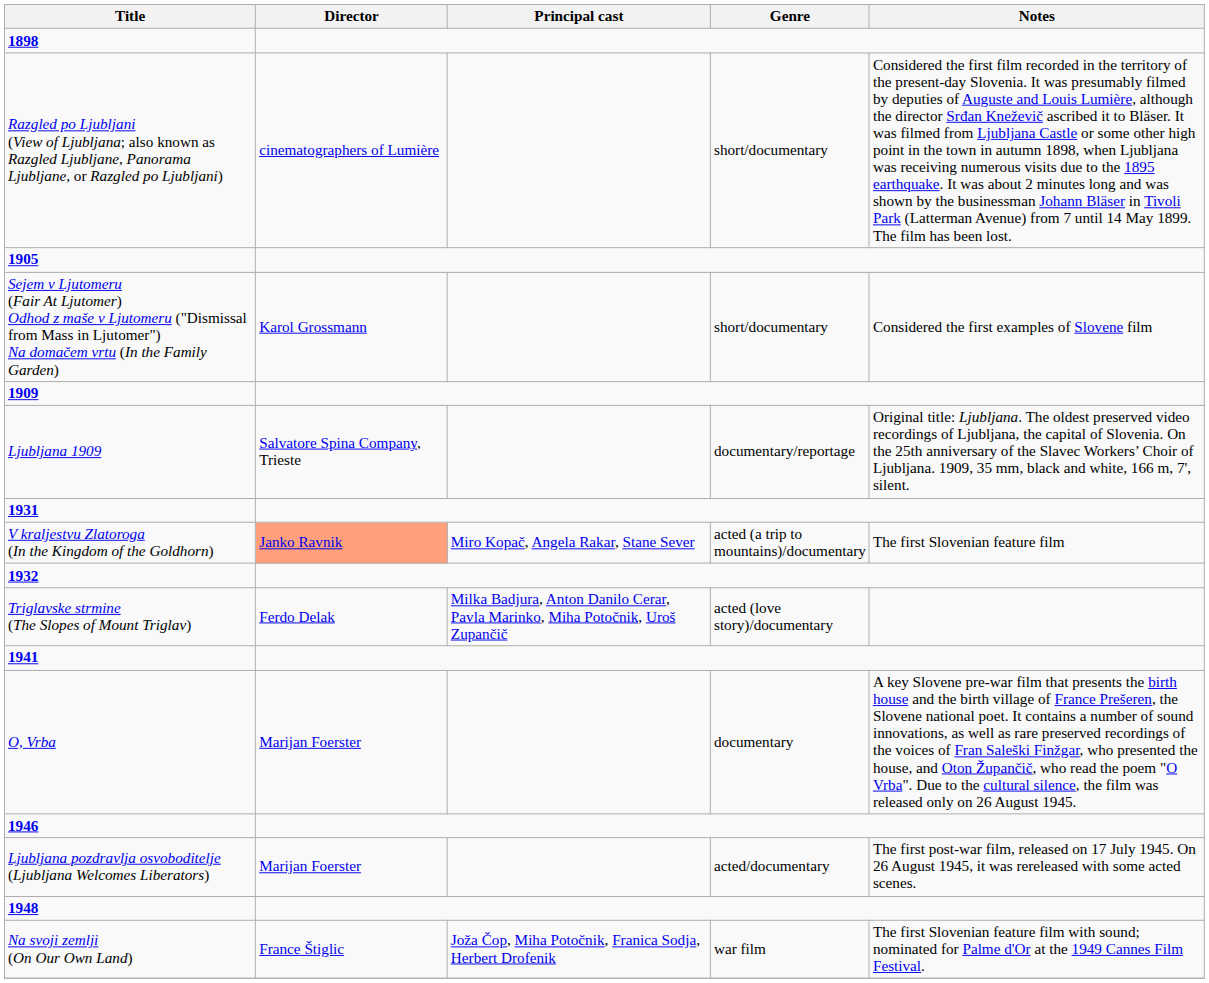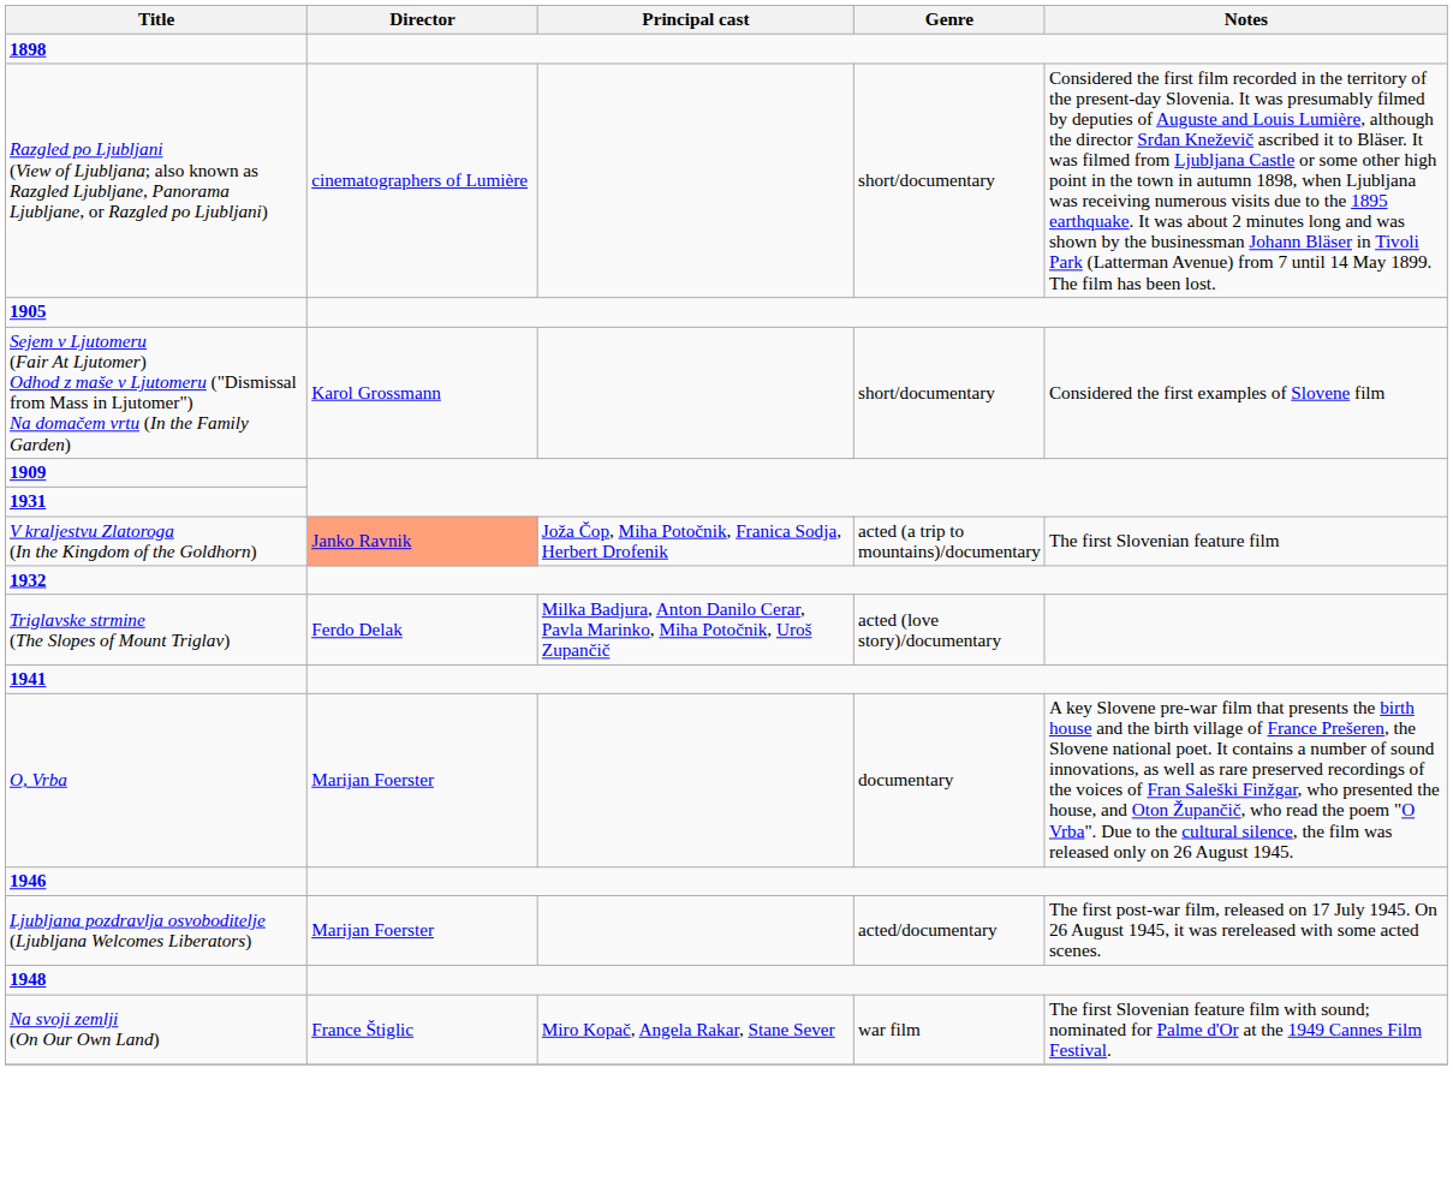- row: Ljubljana 1909 | Salvatore Spina Company, Trieste | documentary/reportage | Original title: Ljubljana. The oldest preserved video recordings of Ljubljana, the capital of Slovenia. On the 25th anniversary of the Slavec Workers’ Choir of Ljubljana. 1909, 35 mm, black and white, 166 m, 7', silent.
V kraljestvu Zlatoroga (In the Kingdom of the Goldhorn) | Principal cast: Miro Kopač, Angela Rakar, Stane Sever -> Joža Čop, Miha Potočnik, Franica Sodja, Herbert Drofenik
Na svoji zemlji (On Our Own Land) | Principal cast: Joža Čop, Miha Potočnik, Franica Sodja, Herbert Drofenik -> Miro Kopač, Angela Rakar, Stane Sever
